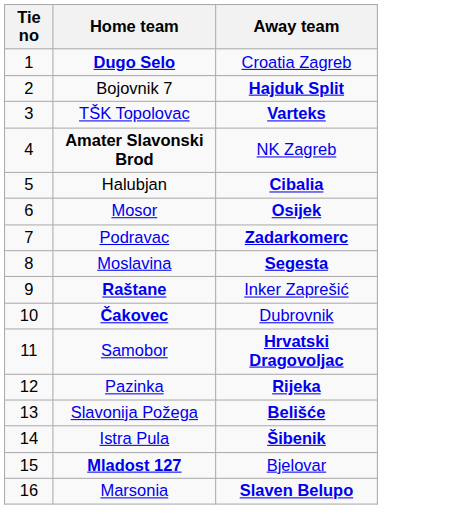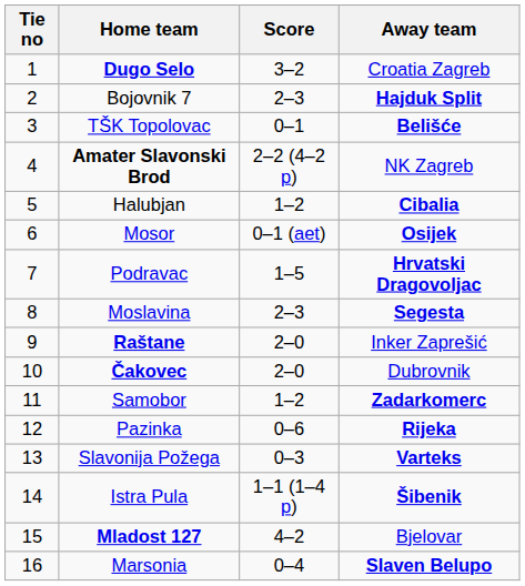+ column: Score | 3–2 | 2–3 | 0–1 | 2–2 (4–2 p) | 1–2 | 0–1 (aet) | 1–5 | 2–3 | 2–0 | 2–0 | 1–2 | 0–6 | 0–3 | 1–1 (1–4 p) | 4–2 | 0–4
TŠK Topolovac | Away team: Varteks -> Belišće
Podravac | Away team: Zadarkomerc -> Hrvatski Dragovoljac
Samobor | Away team: Hrvatski Dragovoljac -> Zadarkomerc
Slavonija Požega | Away team: Belišće -> Varteks
